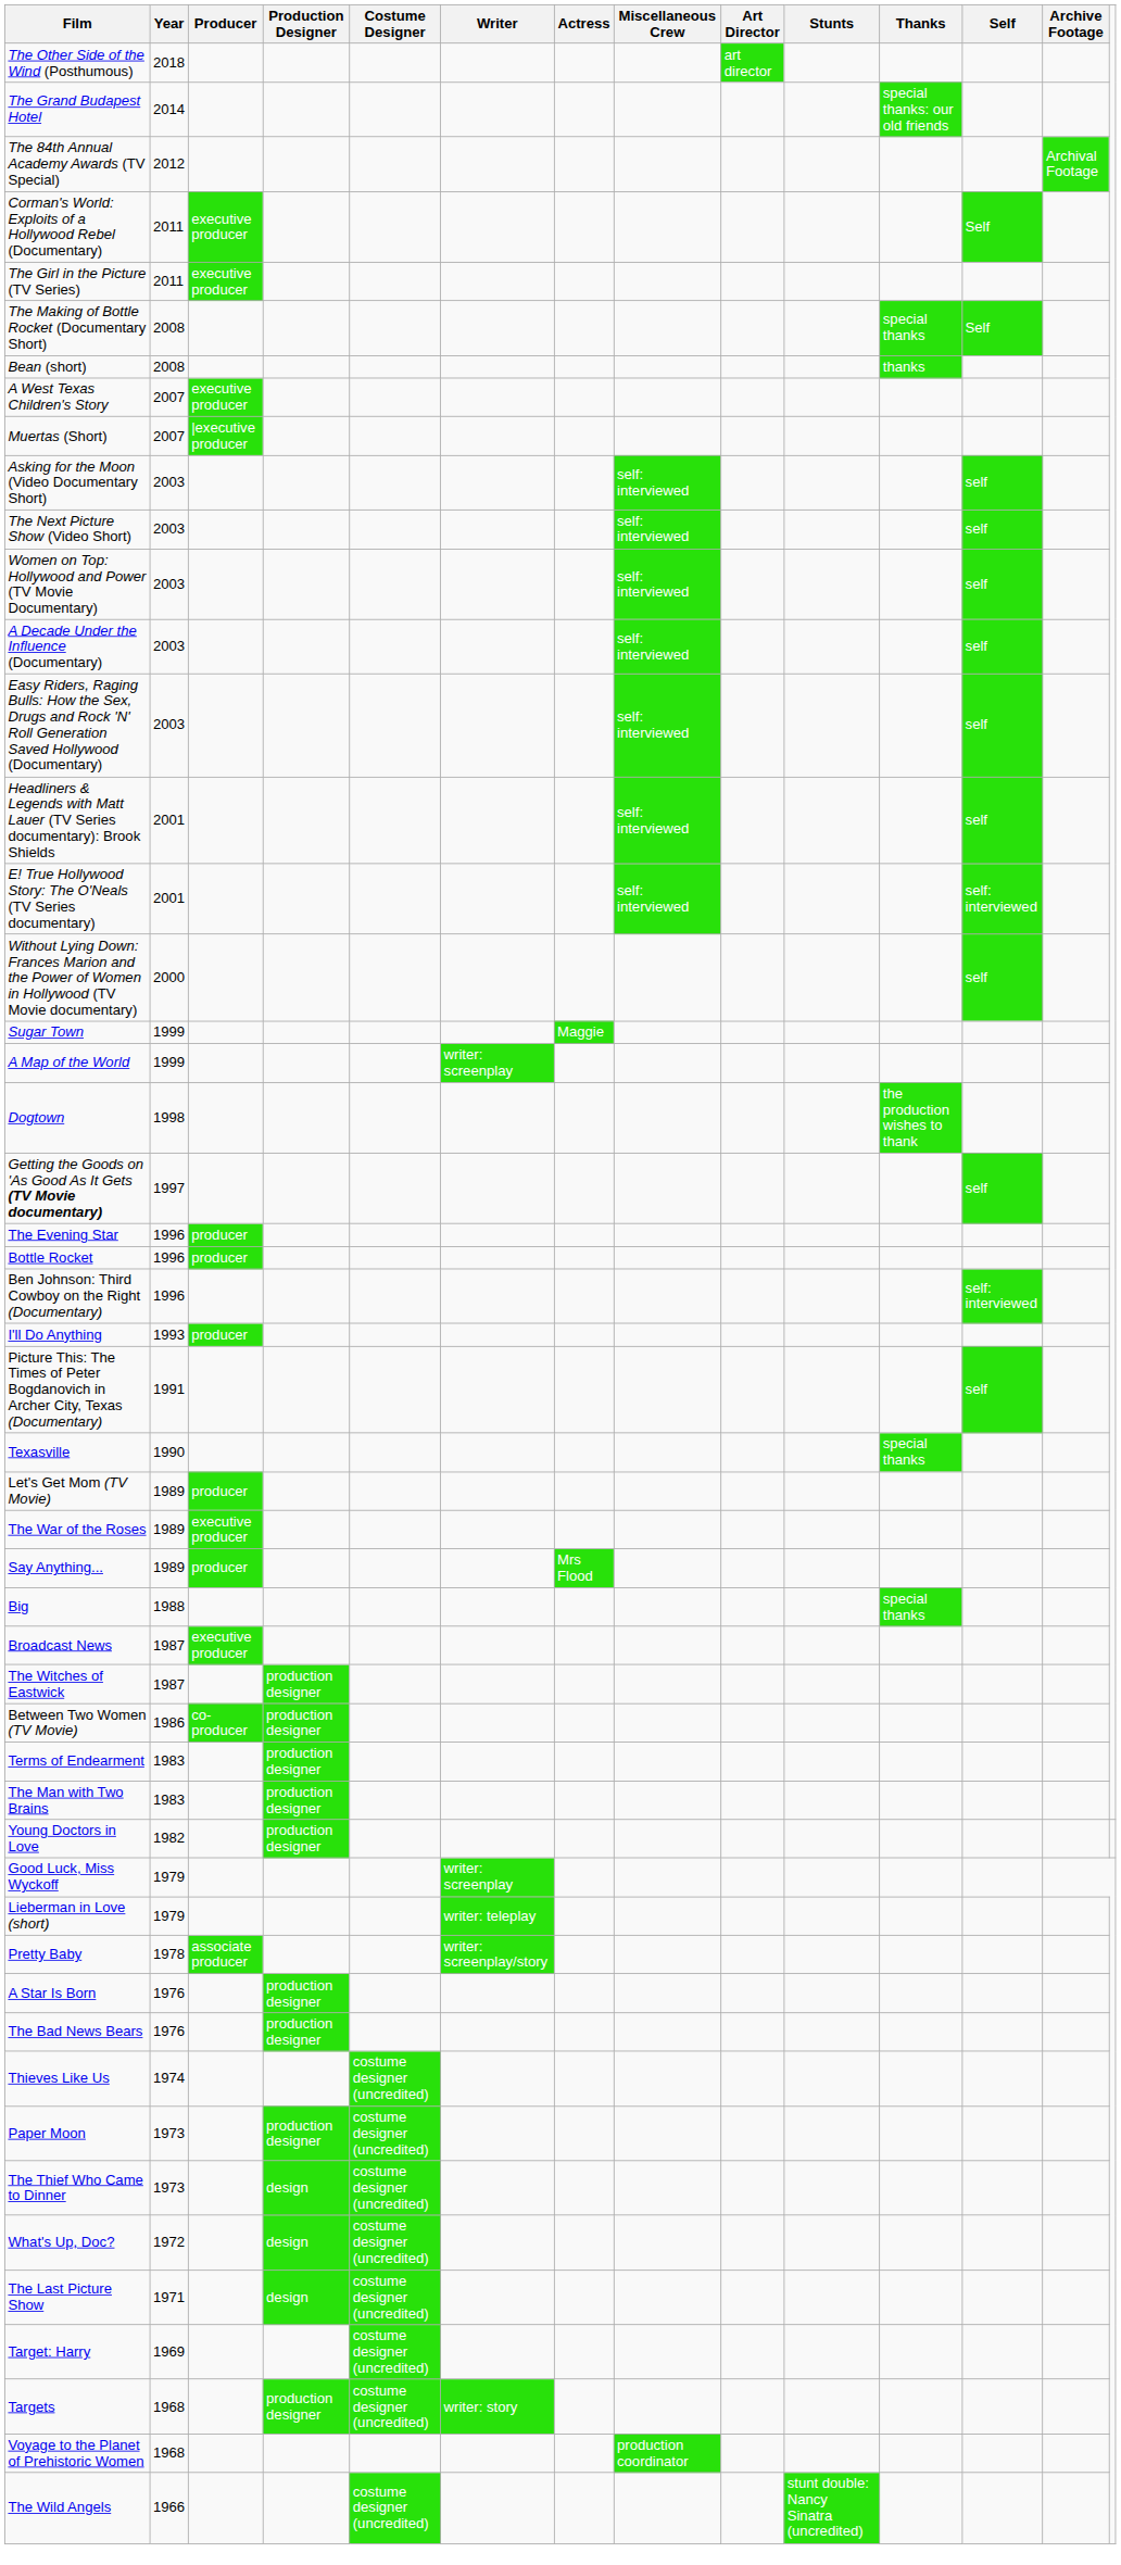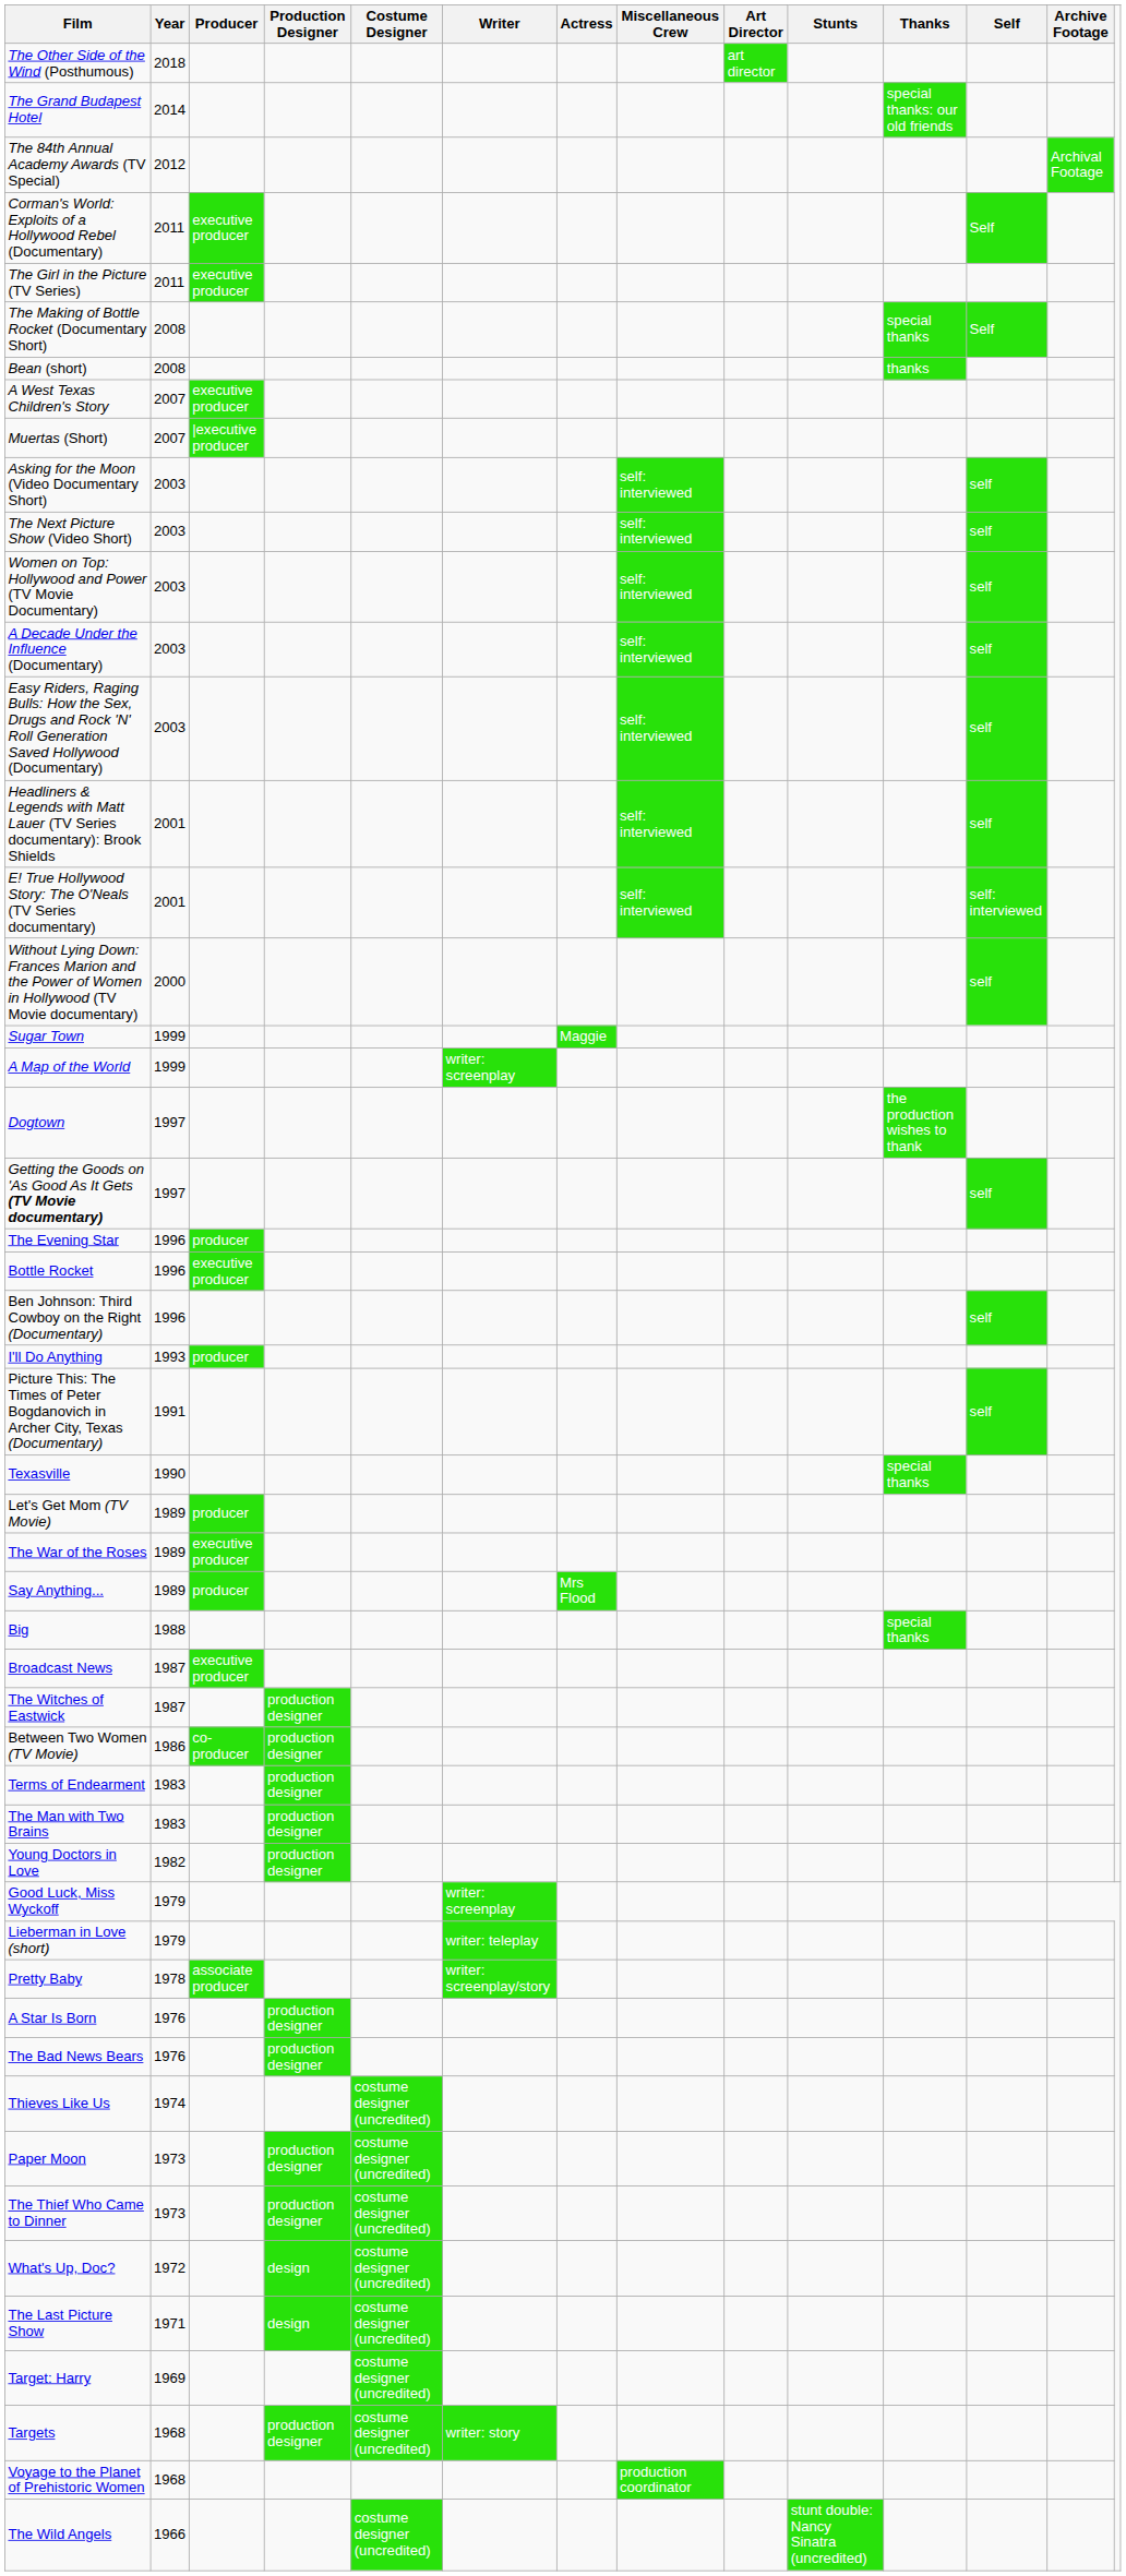Dogtown | Year: 1998 -> 1997
Bottle Rocket | Producer: producer -> executive producer
Ben Johnson: Third Cowboy on the Right (Documentary) | Self: self: interviewed -> self
The Thief Who Came to Dinner | Production Designer: design -> production designer
